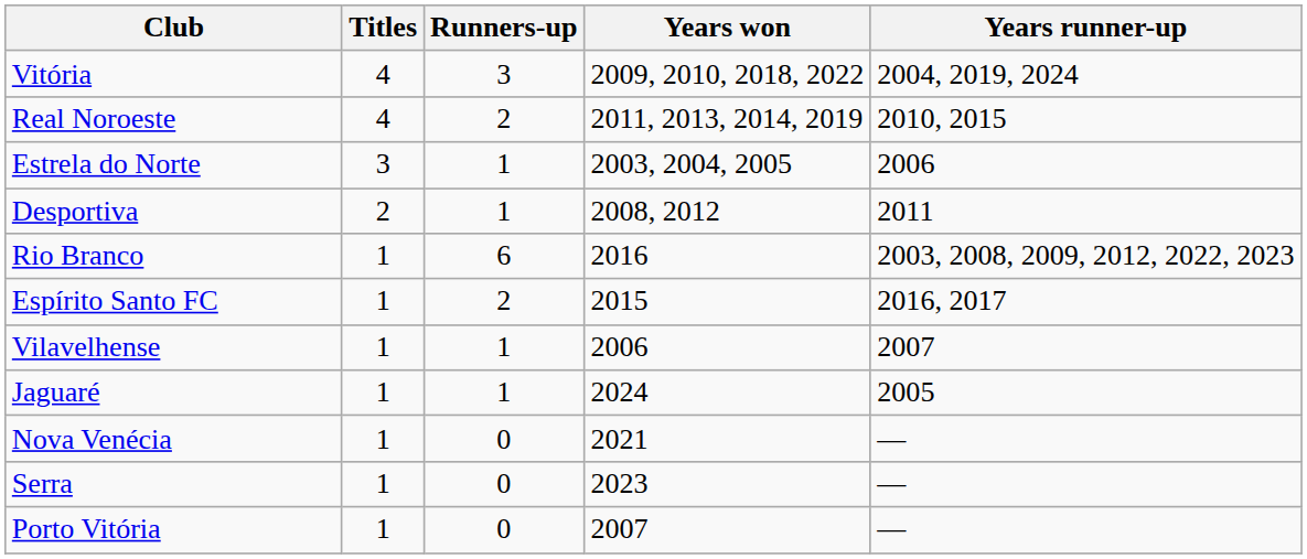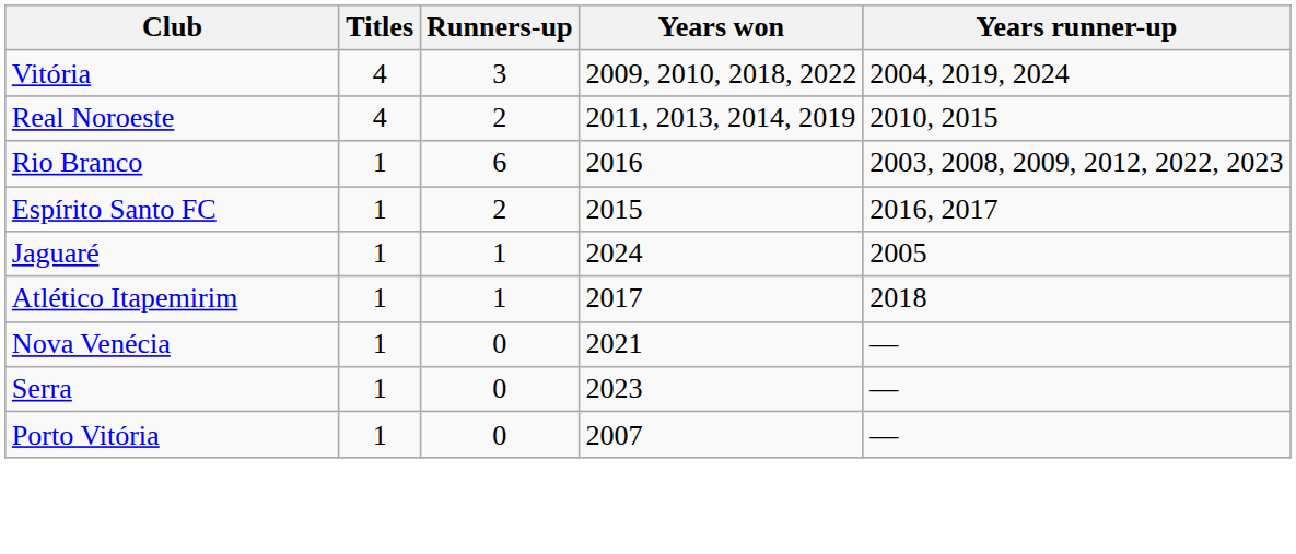- row: Estrela do Norte | 3 | 1 | 2003, 2004, 2005 | 2006
- row: Desportiva | 2 | 1 | 2008, 2012 | 2011
- row: Vilavelhense | 1 | 1 | 2006 | 2007
+ row: Atlético Itapemirim | 1 | 1 | 2017 | 2018
